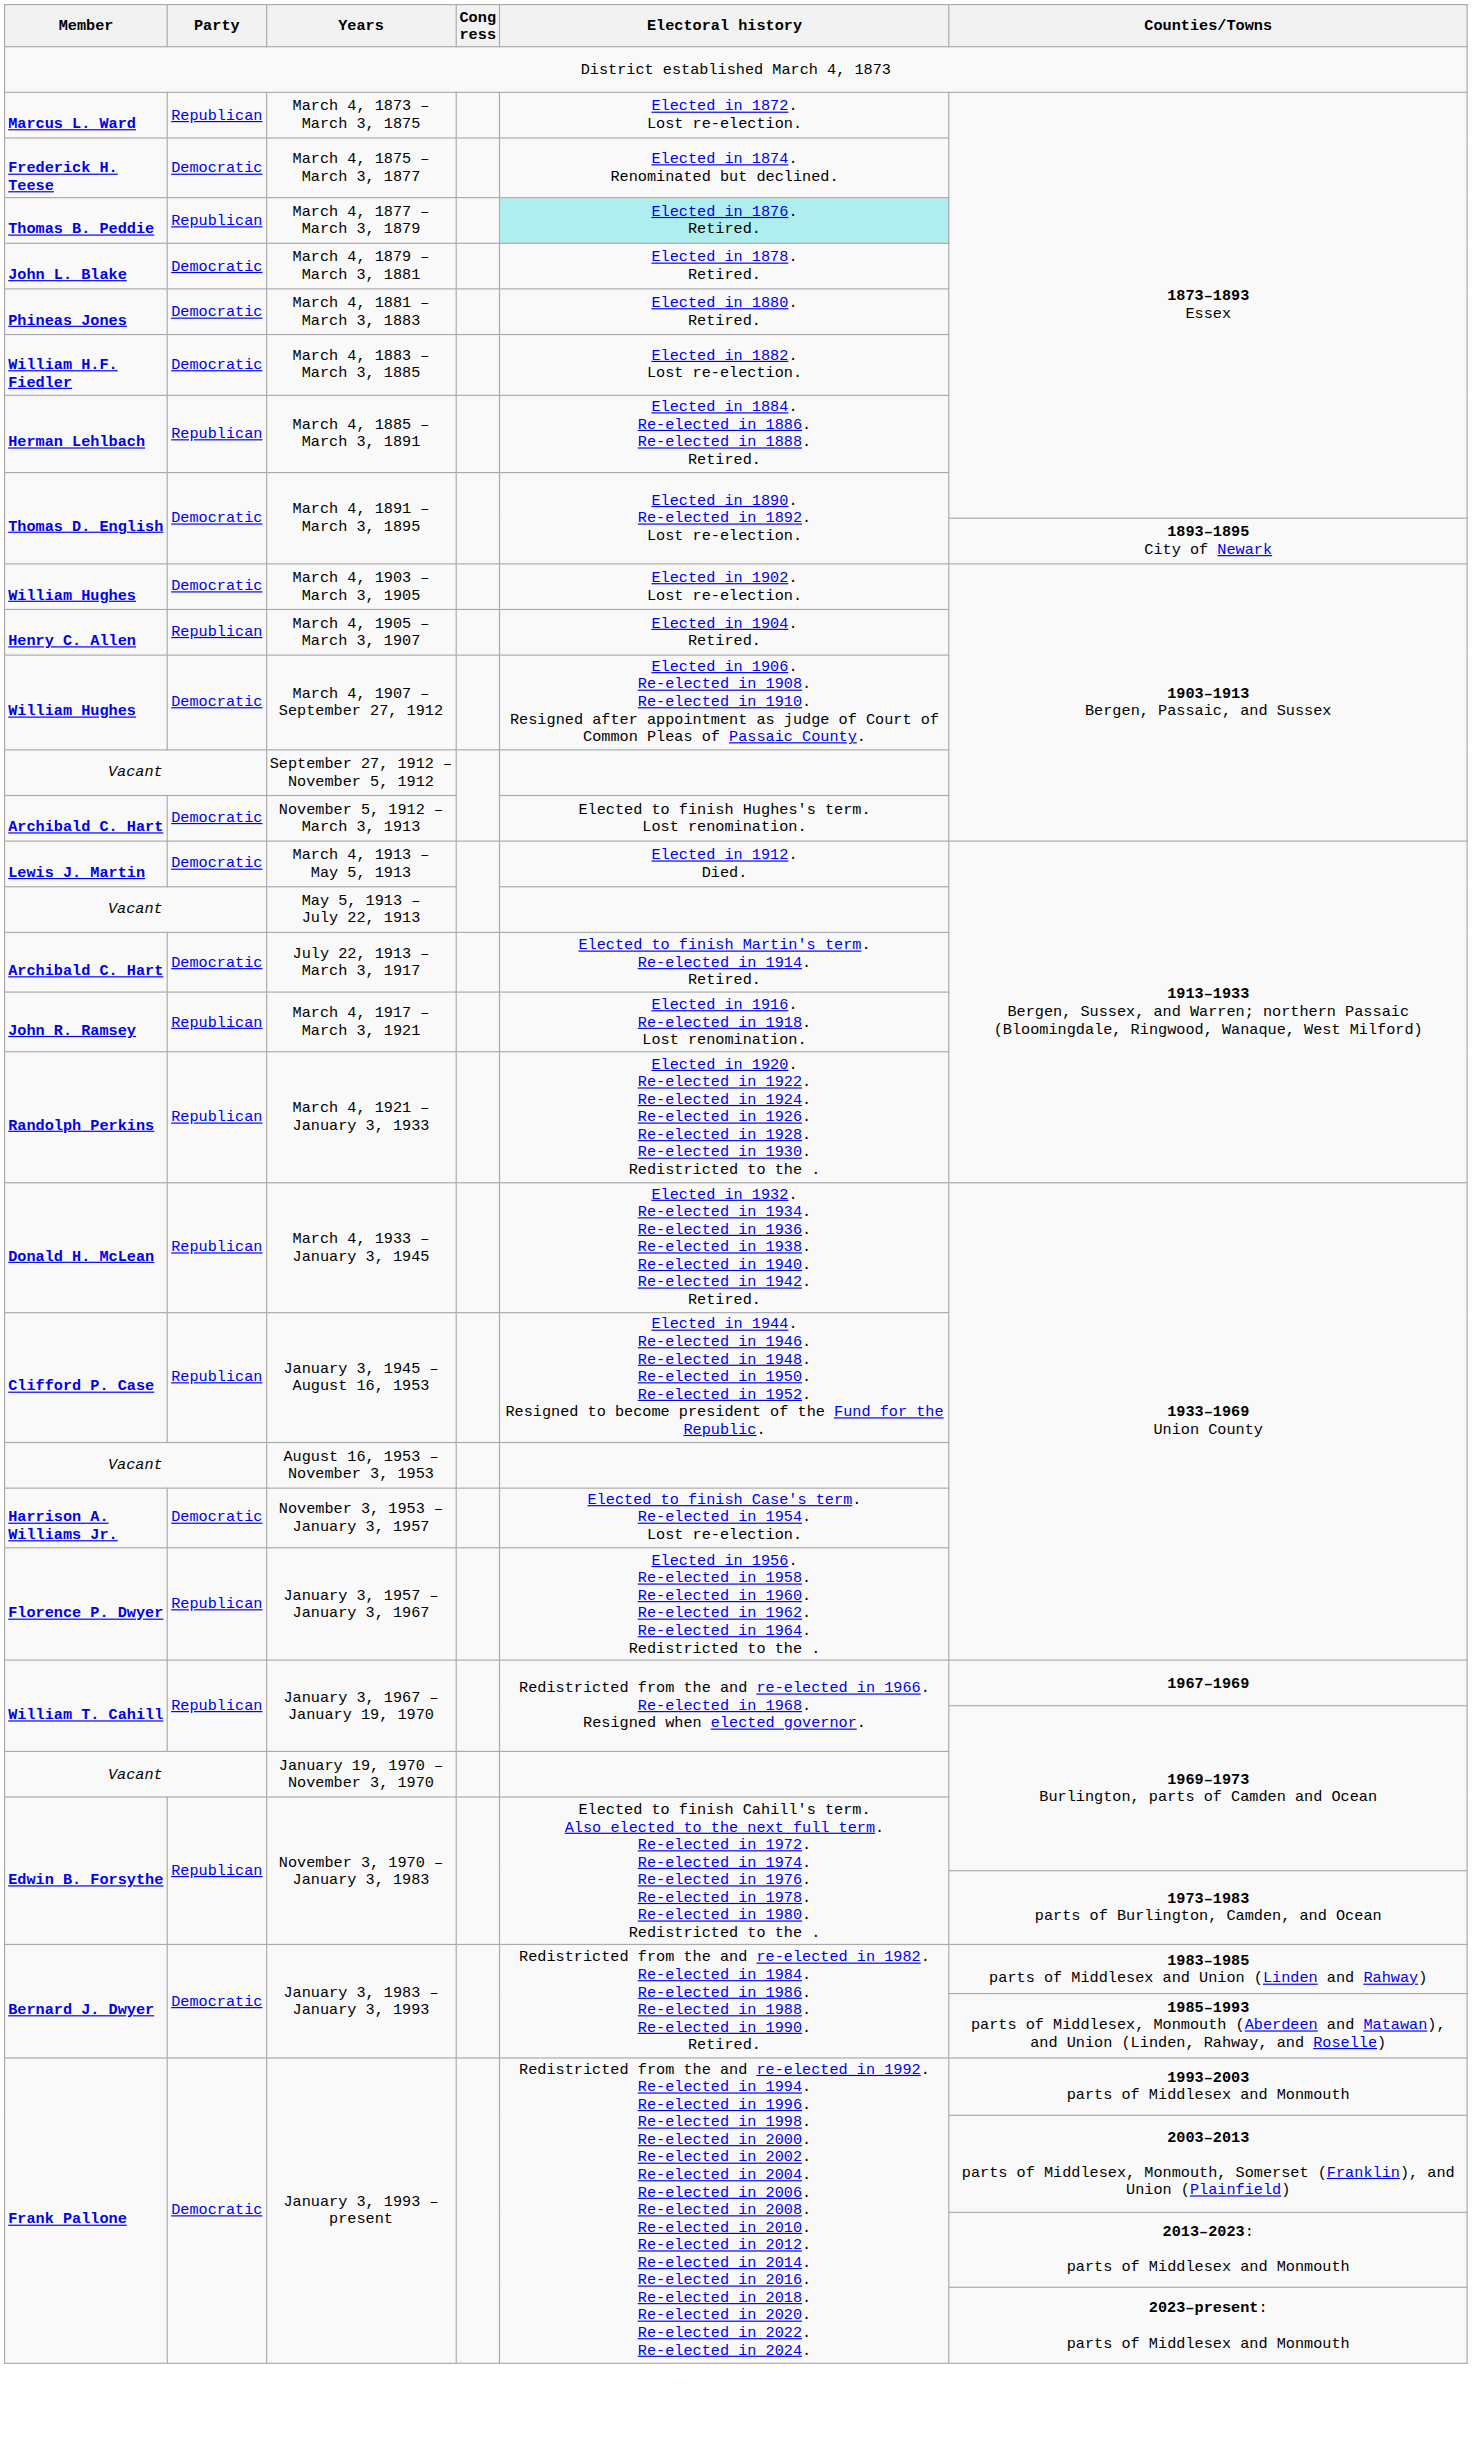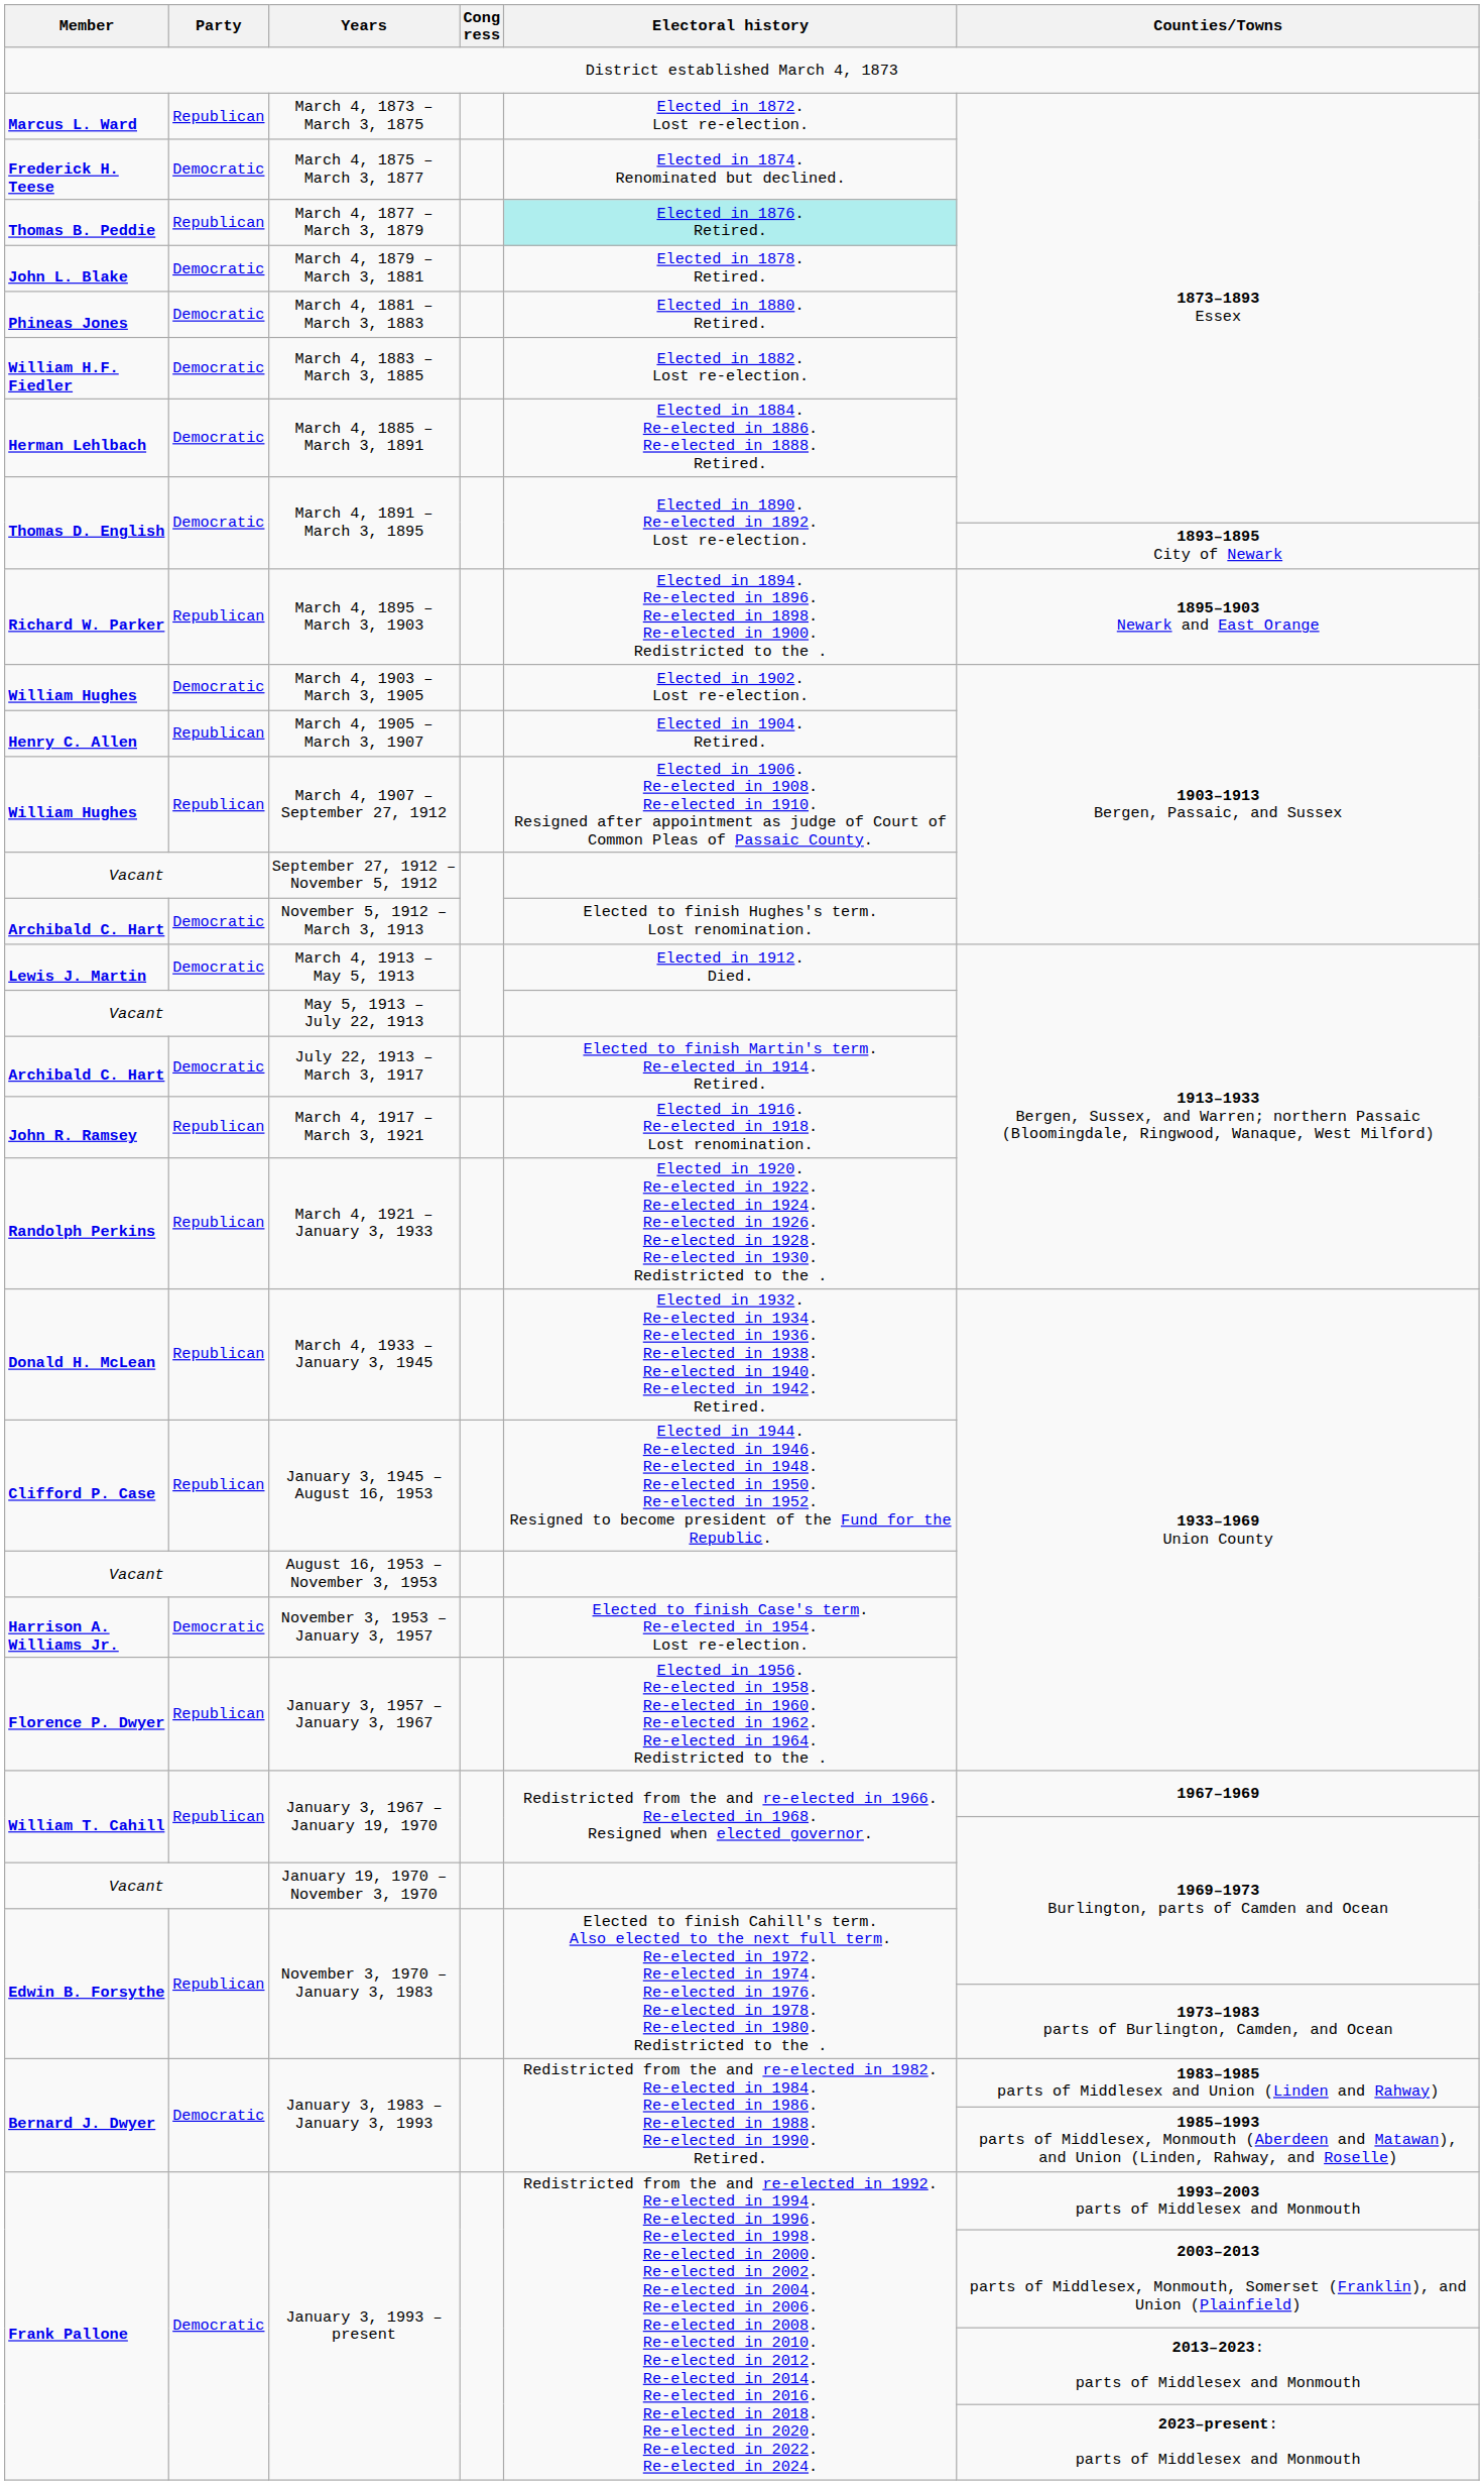March 4, 1885 – March 3, 1891 | Party: Republican -> Democratic
+ row: Richard W. Parker | Republican | March 4, 1895 – March 3, 1903 | Elected in 1894. Re-elected in 1896. Re-elected in 1898. Re-elected in 1900. Redistricted to the . | 1895–1903 Newark and East Orange
March 4, 1907 – September 27, 1912 | Party: Democratic -> Republican
